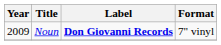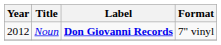Noun | Year: 2009 -> 2012
